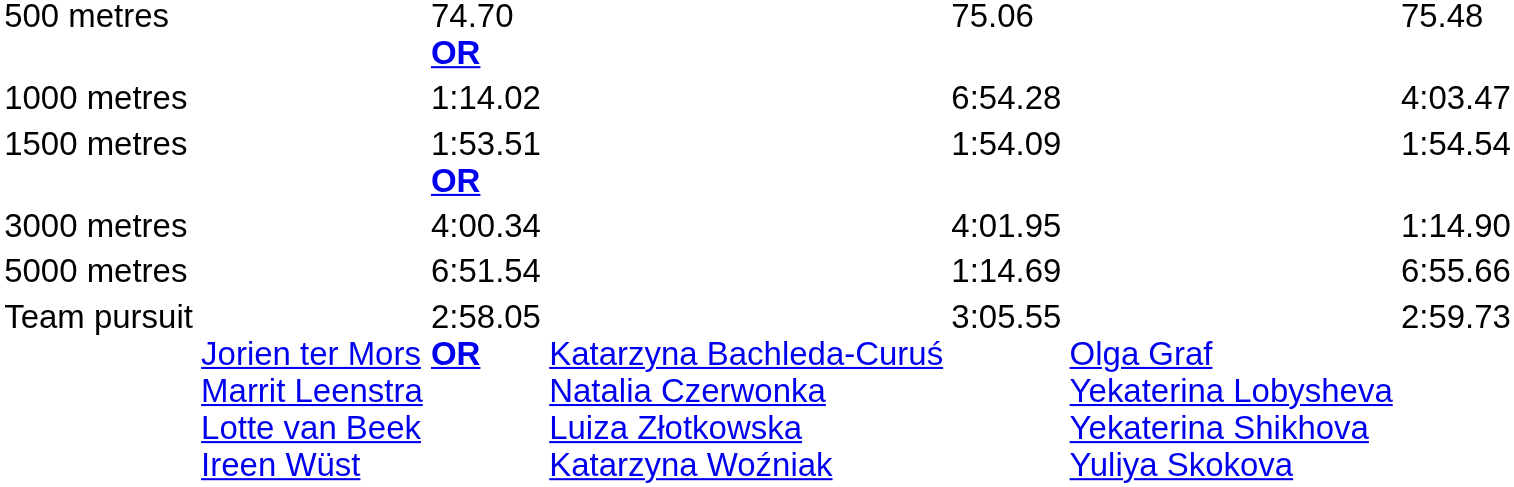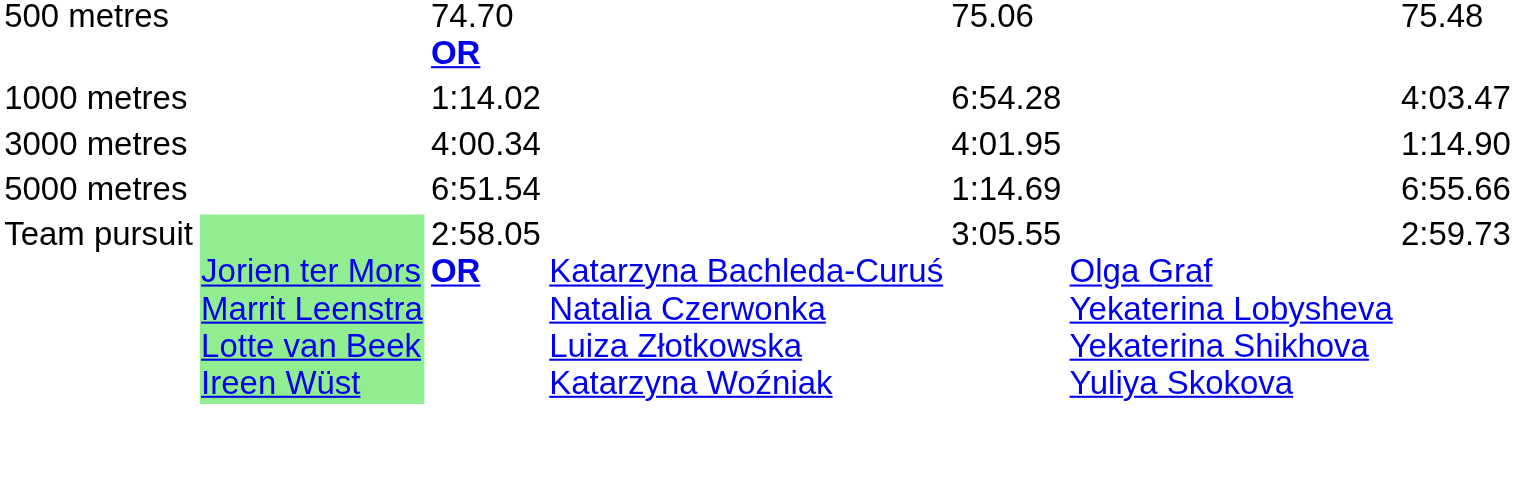- row: 1500 metres | 1:53.51 OR | 1:54.09 | 1:54.54
Team pursuit | column 2: no background -> lightgreen background
